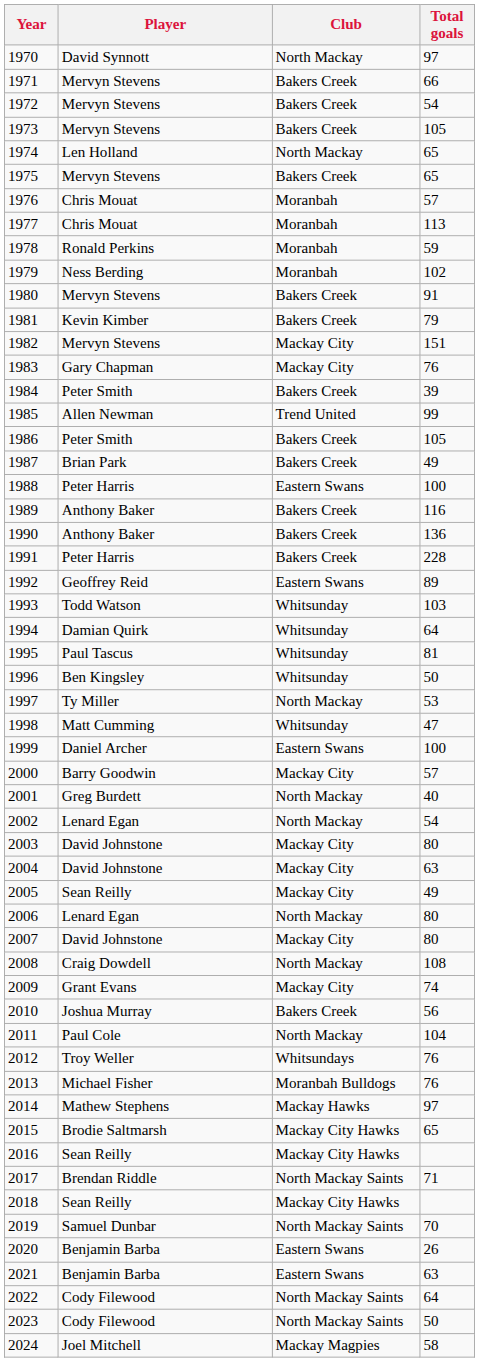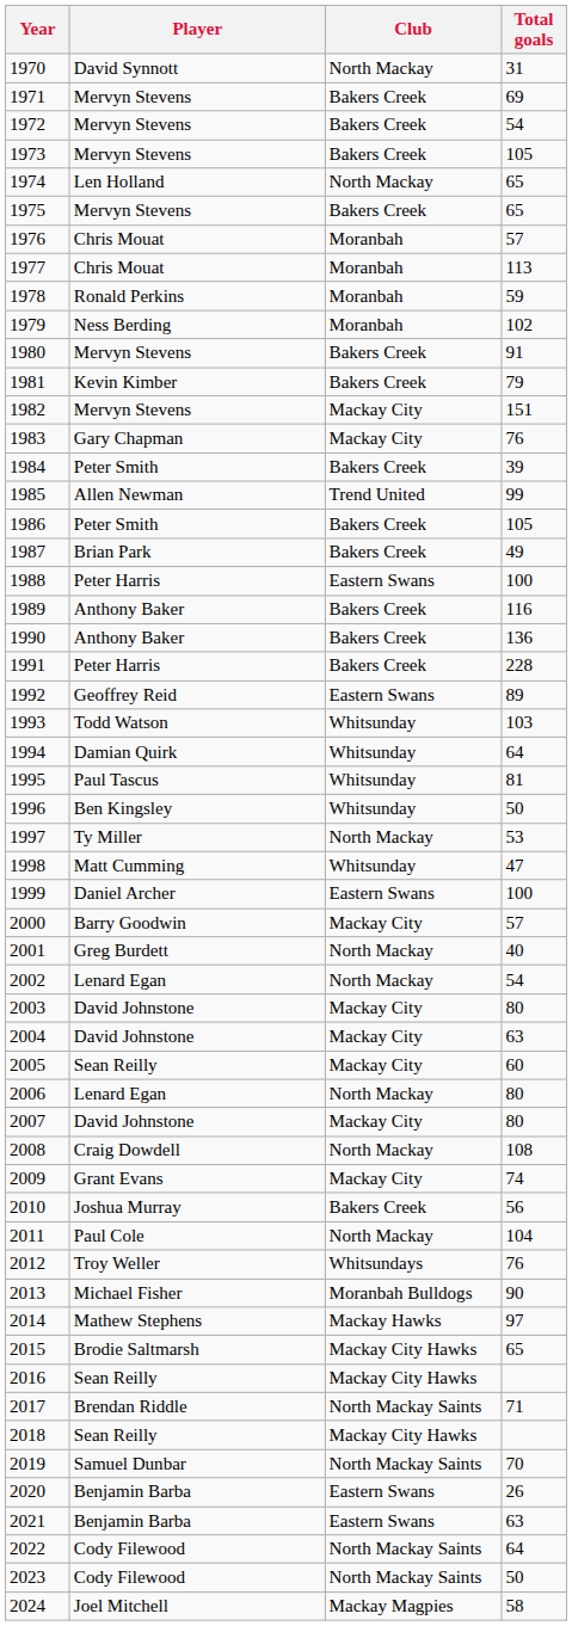1970 | Total goals: 97 -> 31
1971 | Total goals: 66 -> 69
2005 | Total goals: 49 -> 60
2013 | Total goals: 76 -> 90
